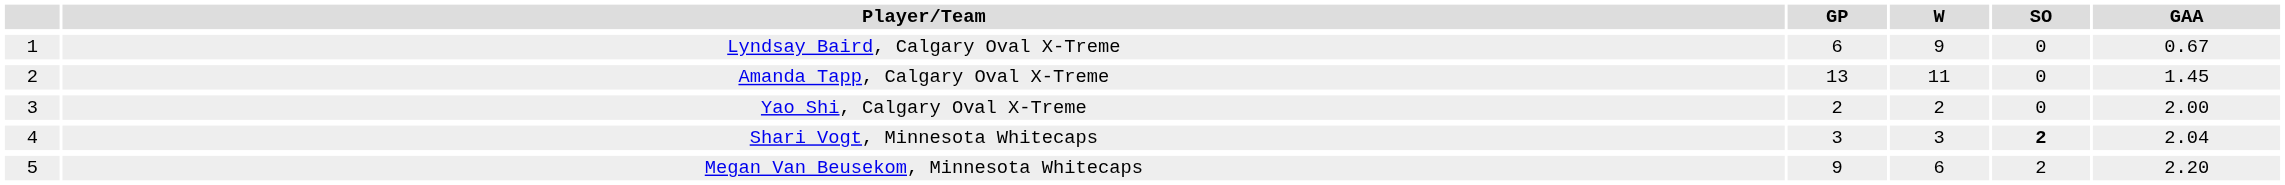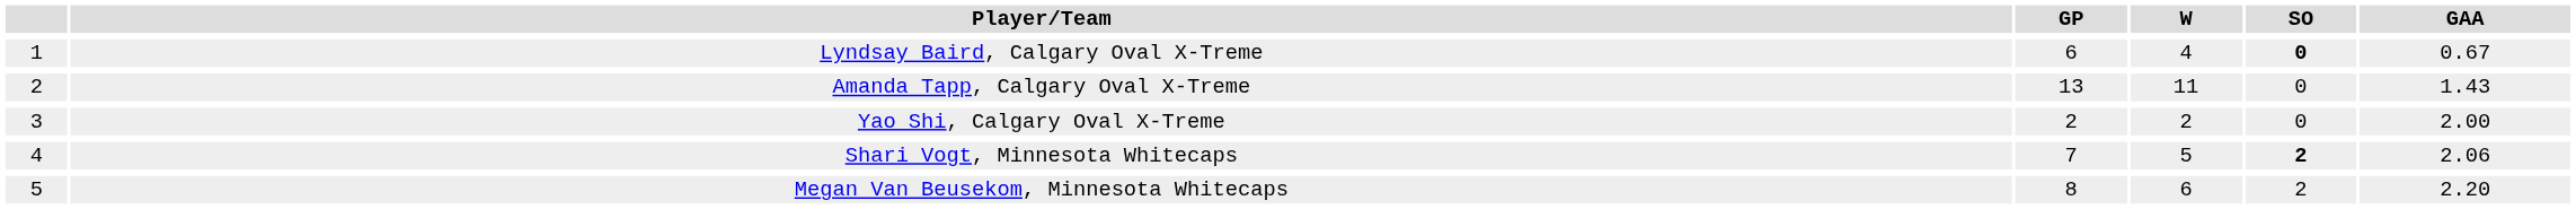Lyndsay Baird, Calgary Oval X-Treme | W: 9 -> 4
Lyndsay Baird, Calgary Oval X-Treme | SO: normal -> bold
Amanda Tapp, Calgary Oval X-Treme | GAA: 1.45 -> 1.43
Shari Vogt, Minnesota Whitecaps | GP: 3 -> 7
Shari Vogt, Minnesota Whitecaps | W: 3 -> 5
Shari Vogt, Minnesota Whitecaps | GAA: 2.04 -> 2.06
Megan Van Beusekom, Minnesota Whitecaps | GP: 9 -> 8
